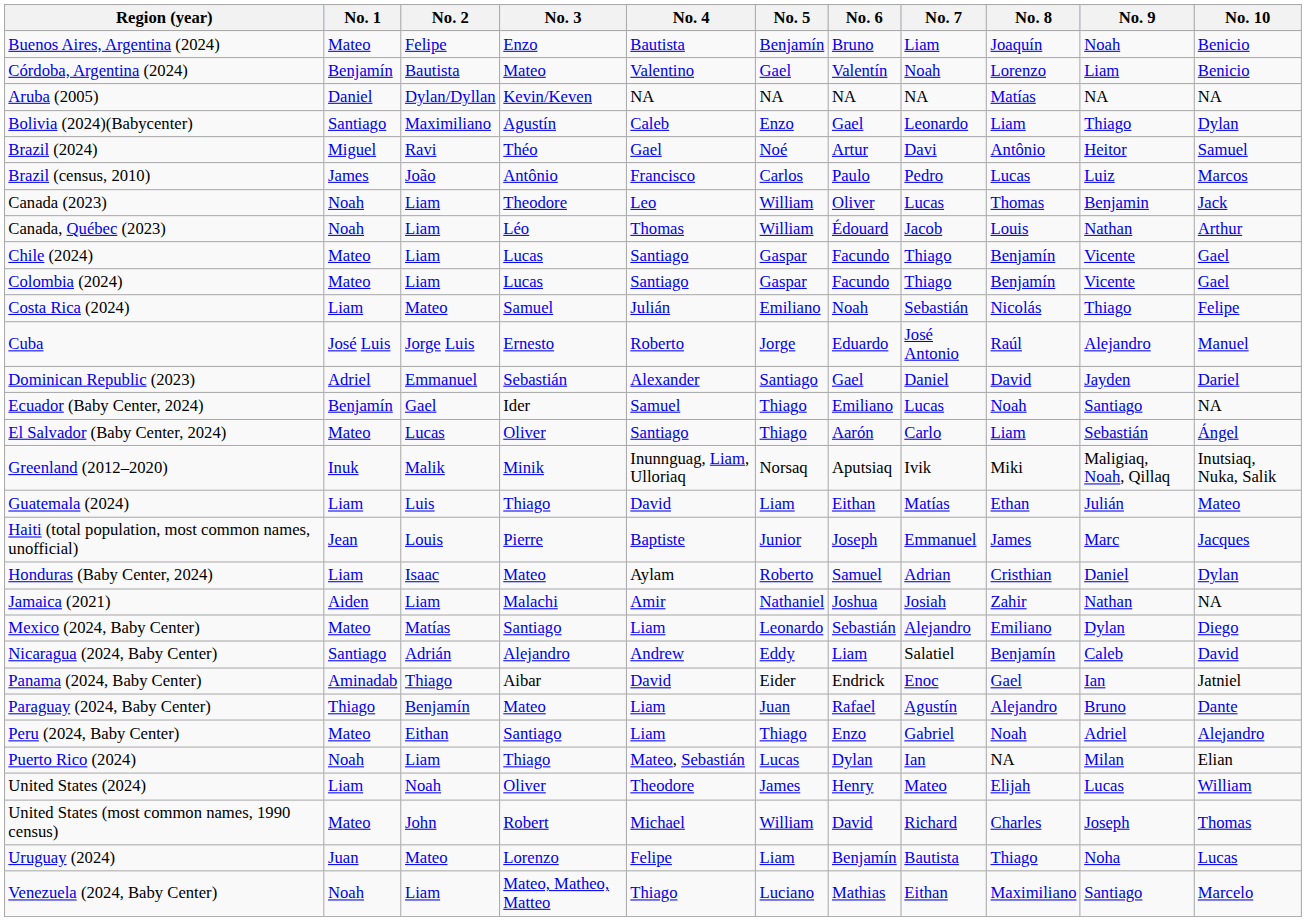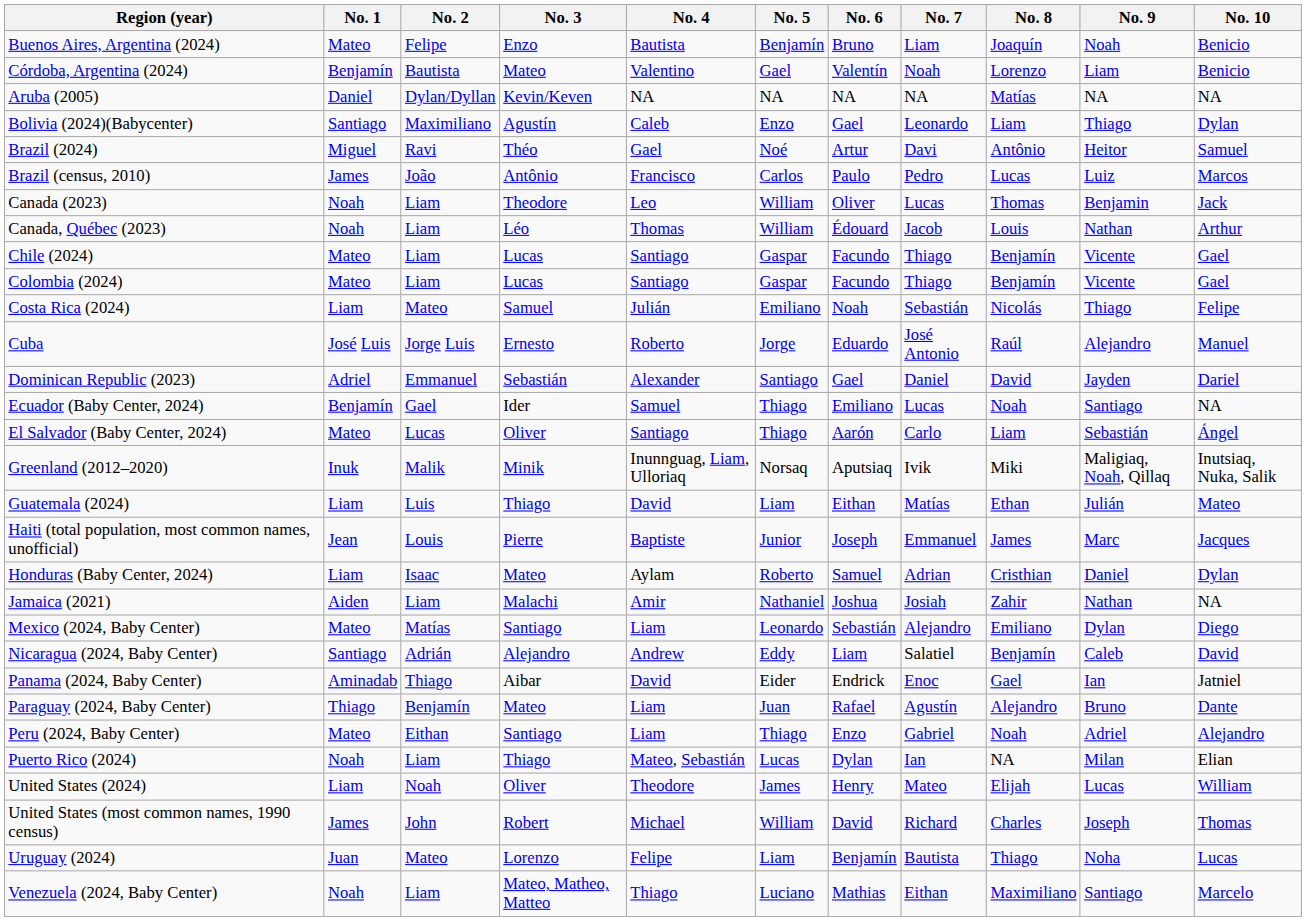United States (most common names, 1990 census) | No. 1: Mateo -> James
